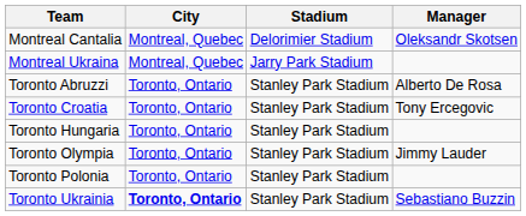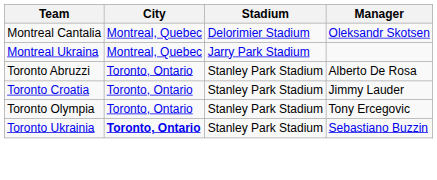Toronto Croatia | Manager: Tony Ercegovic -> Jimmy Lauder
- row: Toronto Hungaria | Toronto, Ontario | Stanley Park Stadium
Toronto Olympia | Manager: Jimmy Lauder -> Tony Ercegovic
- row: Toronto Polonia | Toronto, Ontario | Stanley Park Stadium
